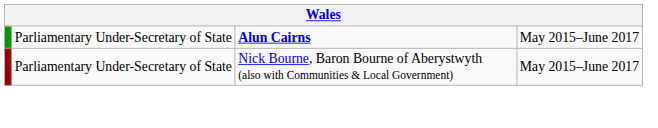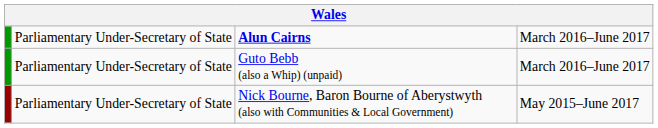Alun Cairns | column 4: May 2015–June 2017 -> March 2016–June 2017
+ row: Parliamentary Under-Secretary of State | Guto Bebb (also a Whip) (unpaid) | March 2016–June 2017
